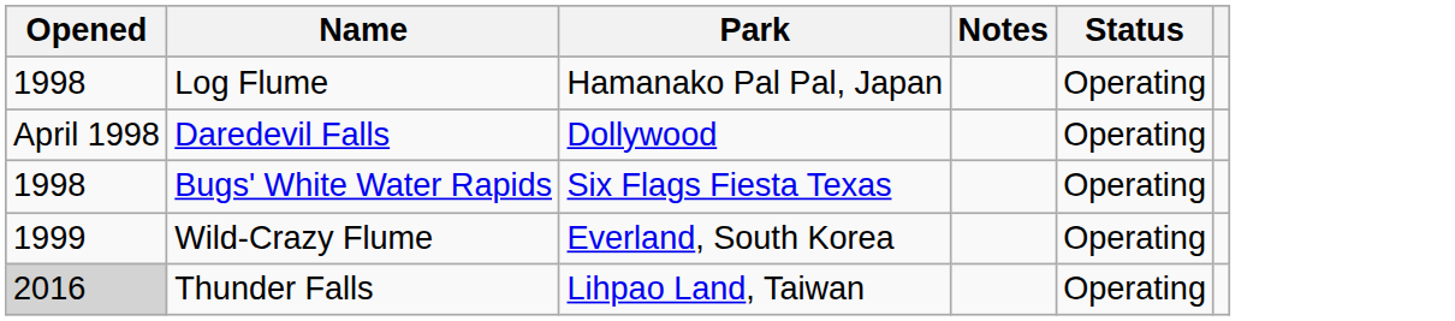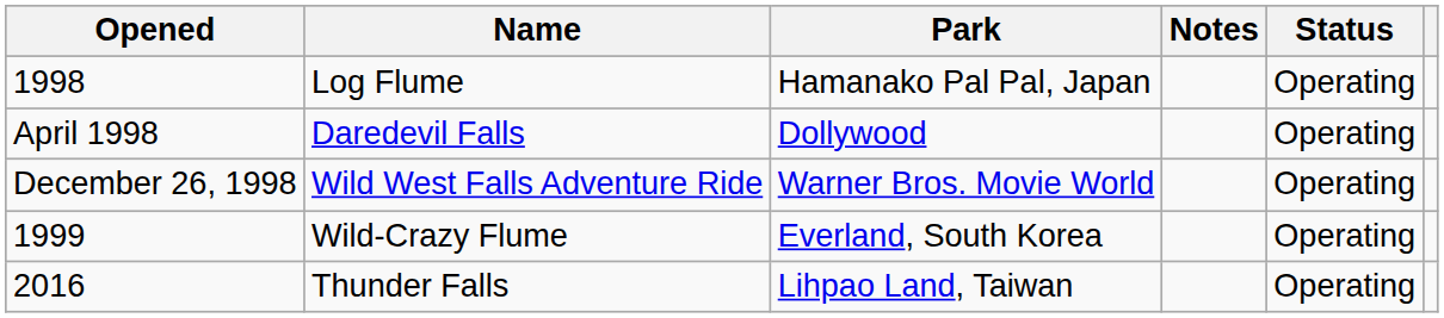- row: 1998 | Bugs' White Water Rapids | Six Flags Fiesta Texas | Operating
+ row: December 26, 1998 | Wild West Falls Adventure Ride | Warner Bros. Movie World | Operating
Thunder Falls | Opened: lightgrey background -> no background
